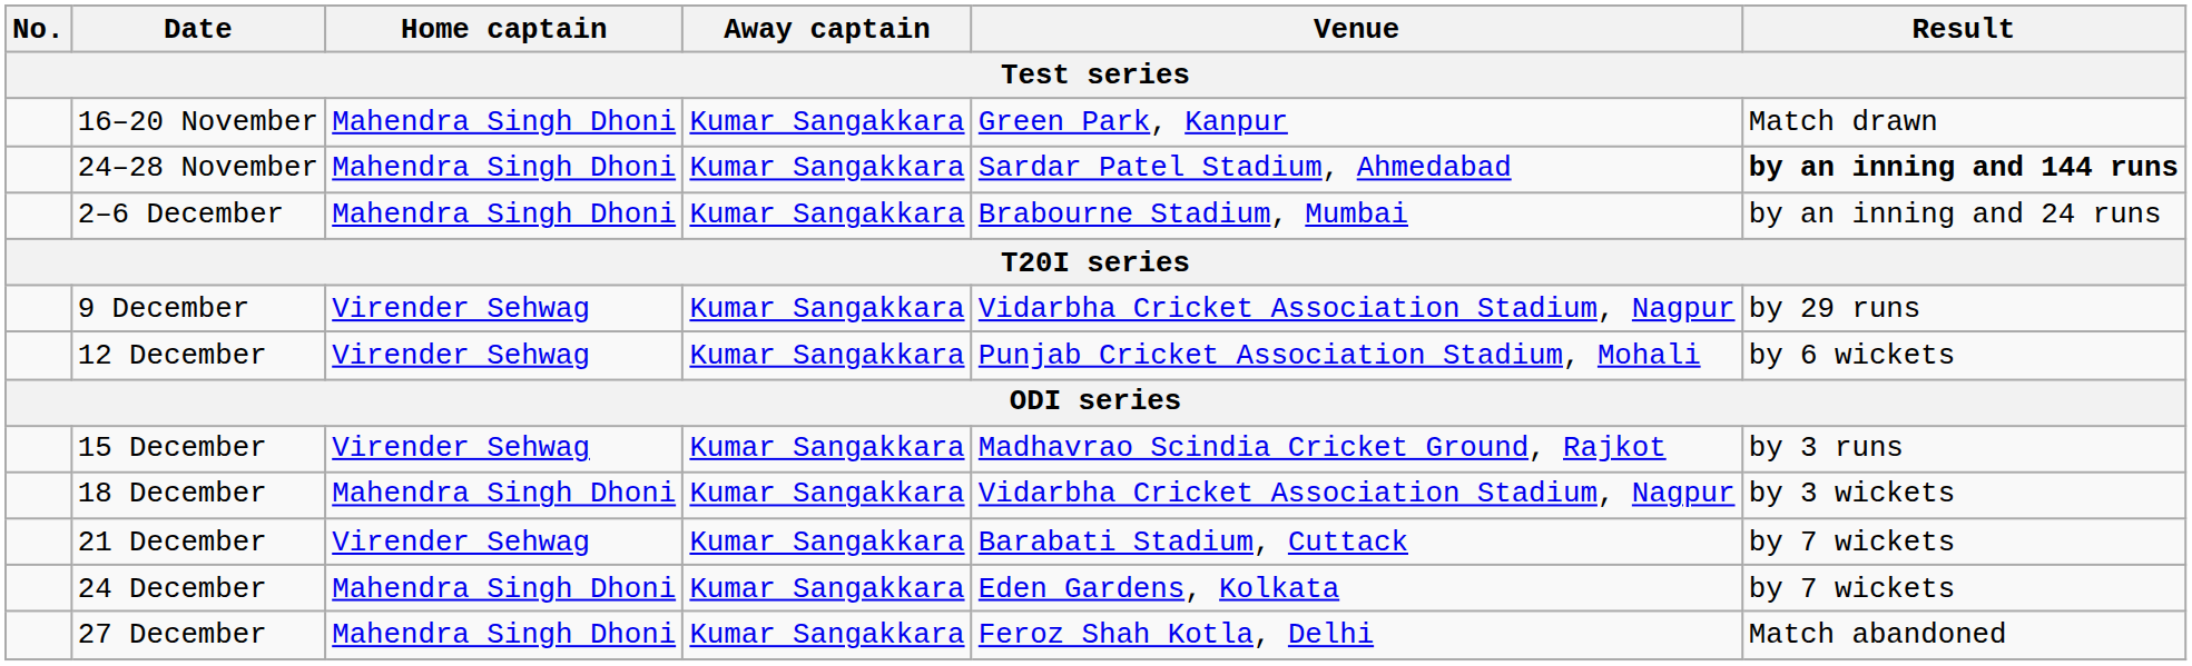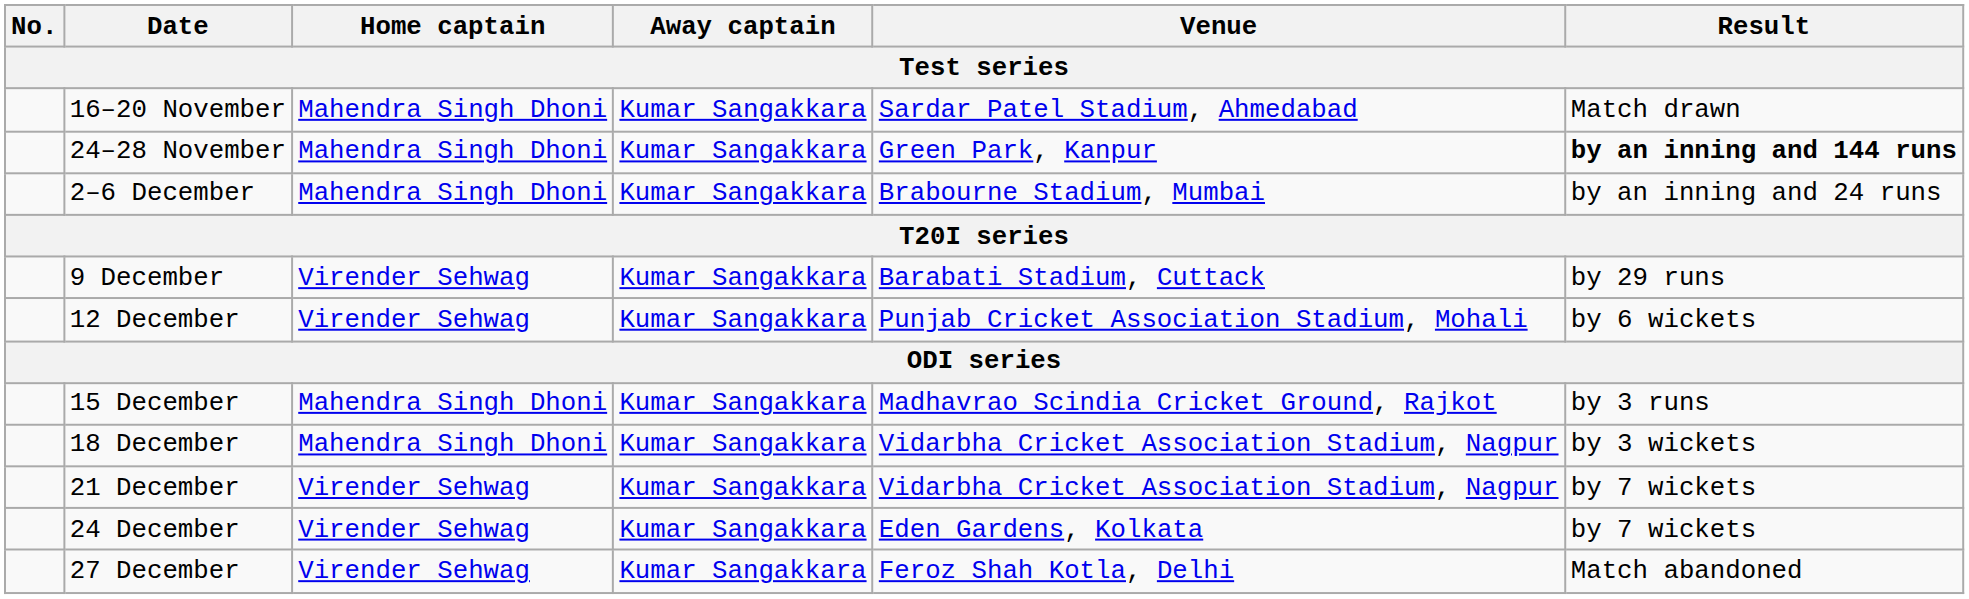16–20 November | Venue: Green Park, Kanpur -> Sardar Patel Stadium, Ahmedabad
24–28 November | Venue: Sardar Patel Stadium, Ahmedabad -> Green Park, Kanpur
9 December | Venue: Vidarbha Cricket Association Stadium, Nagpur -> Barabati Stadium, Cuttack
15 December | Home captain: Virender Sehwag -> Mahendra Singh Dhoni
21 December | Venue: Barabati Stadium, Cuttack -> Vidarbha Cricket Association Stadium, Nagpur
24 December | Home captain: Mahendra Singh Dhoni -> Virender Sehwag
27 December | Home captain: Mahendra Singh Dhoni -> Virender Sehwag
